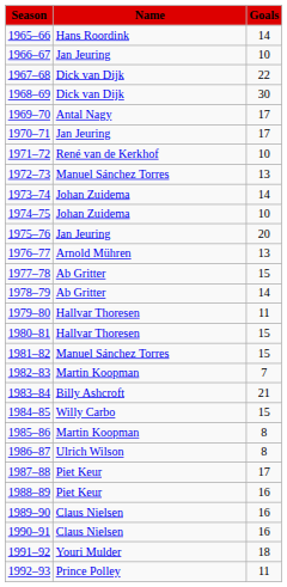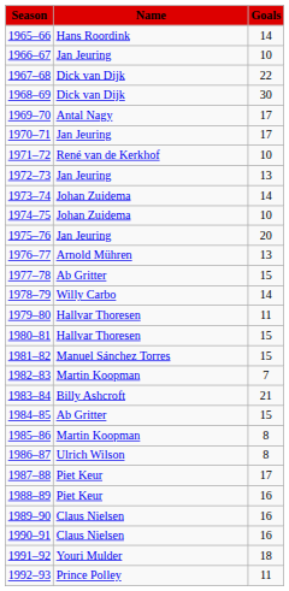1972–73 | Name: Manuel Sánchez Torres -> Jan Jeuring
1978–79 | Name: Ab Gritter -> Willy Carbo
1984–85 | Name: Willy Carbo -> Ab Gritter
